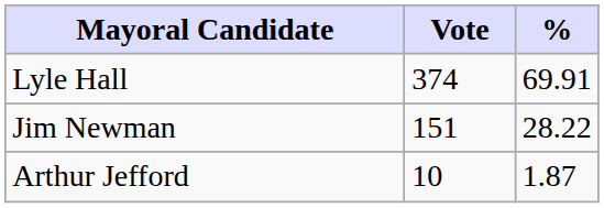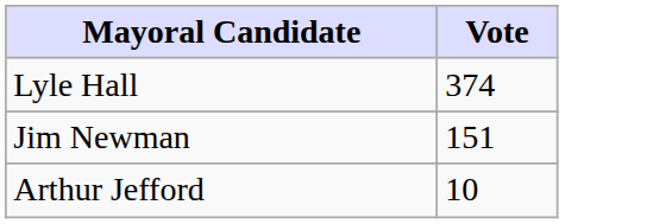- column: % | 69.91 | 28.22 | 1.87
